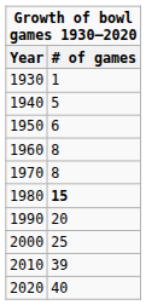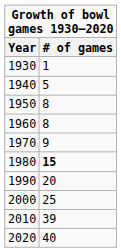1950 | # of games: 6 -> 8
1970 | # of games: 8 -> 9
